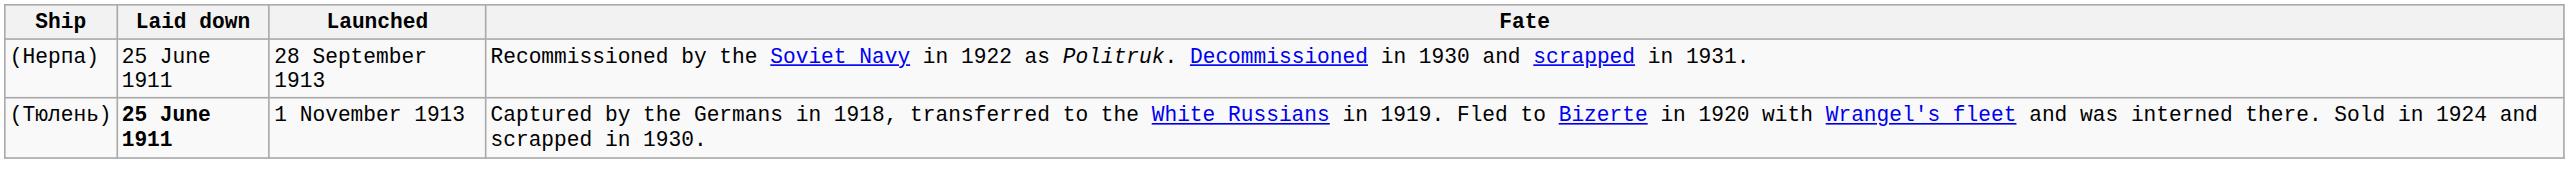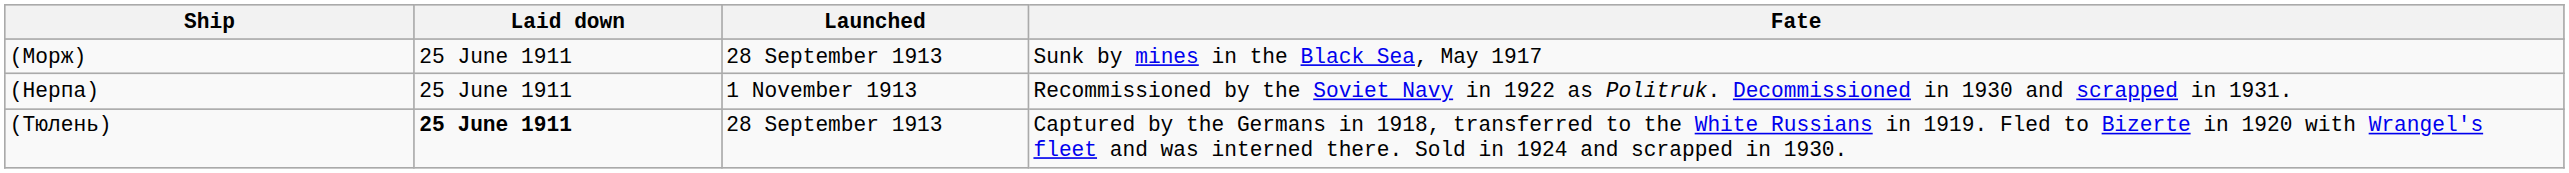+ row: (Морж) | 25 June 1911 | 28 September 1913 | Sunk by mines in the Black Sea, May 1917
(Нерпа) | Launched: 28 September 1913 -> 1 November 1913
(Тюлень) | Launched: 1 November 1913 -> 28 September 1913
